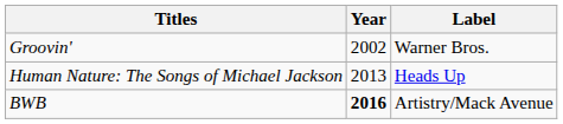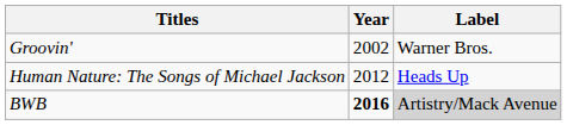Human Nature: The Songs of Michael Jackson | Year: 2013 -> 2012
BWB | Label: no background -> lightgrey background
